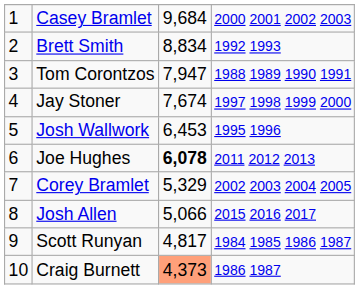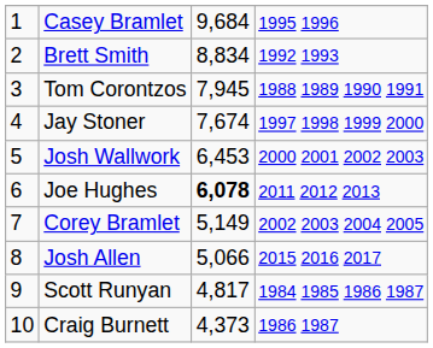Casey Bramlet | column 4: 2000 2001 2002 2003 -> 1995 1996
Tom Corontzos | column 3: 7,947 -> 7,945
Josh Wallwork | column 4: 1995 1996 -> 2000 2001 2002 2003
Corey Bramlet | column 3: 5,329 -> 5,149
Craig Burnett | column 3: lightsalmon background -> no background
